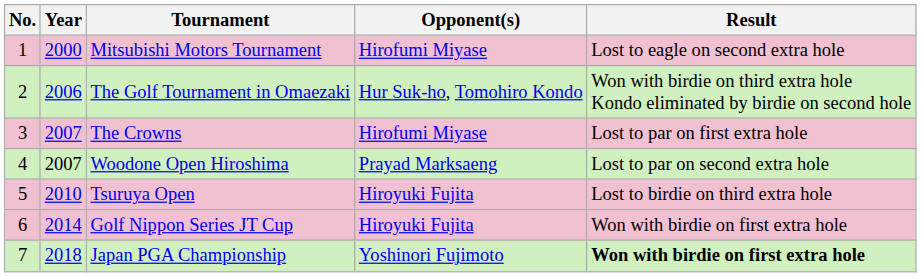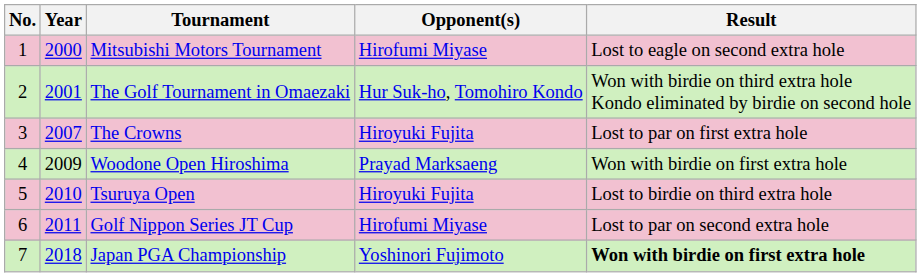The Golf Tournament in Omaezaki | Year: 2006 -> 2001
The Crowns | Opponent(s): Hirofumi Miyase -> Hiroyuki Fujita
Woodone Open Hiroshima | Year: 2007 -> 2009
Woodone Open Hiroshima | Result: Lost to par on second extra hole -> Won with birdie on first extra hole
Golf Nippon Series JT Cup | Year: 2014 -> 2011
Golf Nippon Series JT Cup | Opponent(s): Hiroyuki Fujita -> Hirofumi Miyase
Golf Nippon Series JT Cup | Result: Won with birdie on first extra hole -> Lost to par on second extra hole
